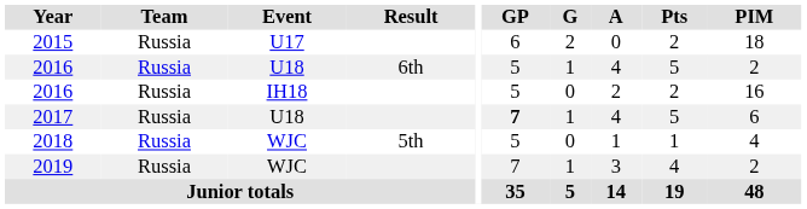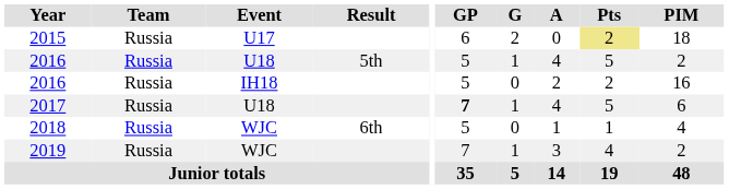2015 | Pts: no background -> khaki background
2016 / U18 | Result: 6th -> 5th
2018 | Result: 5th -> 6th
